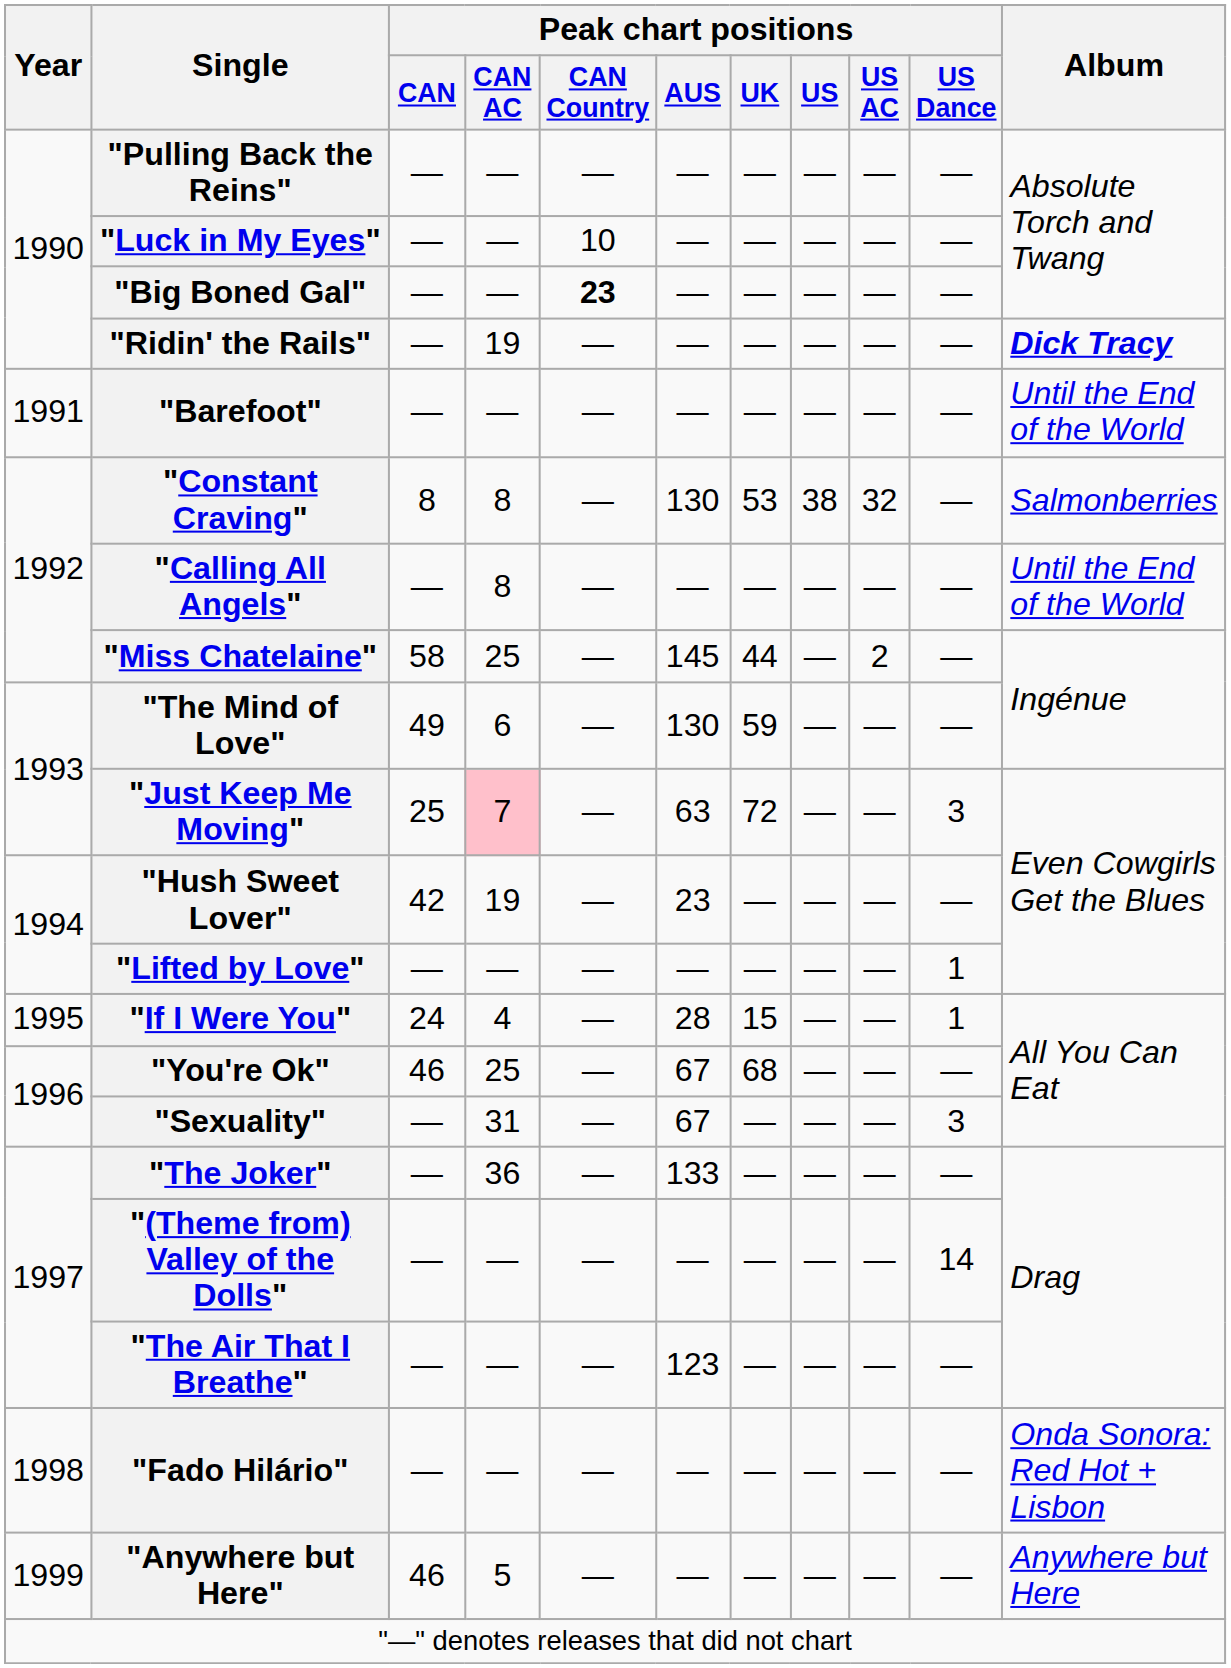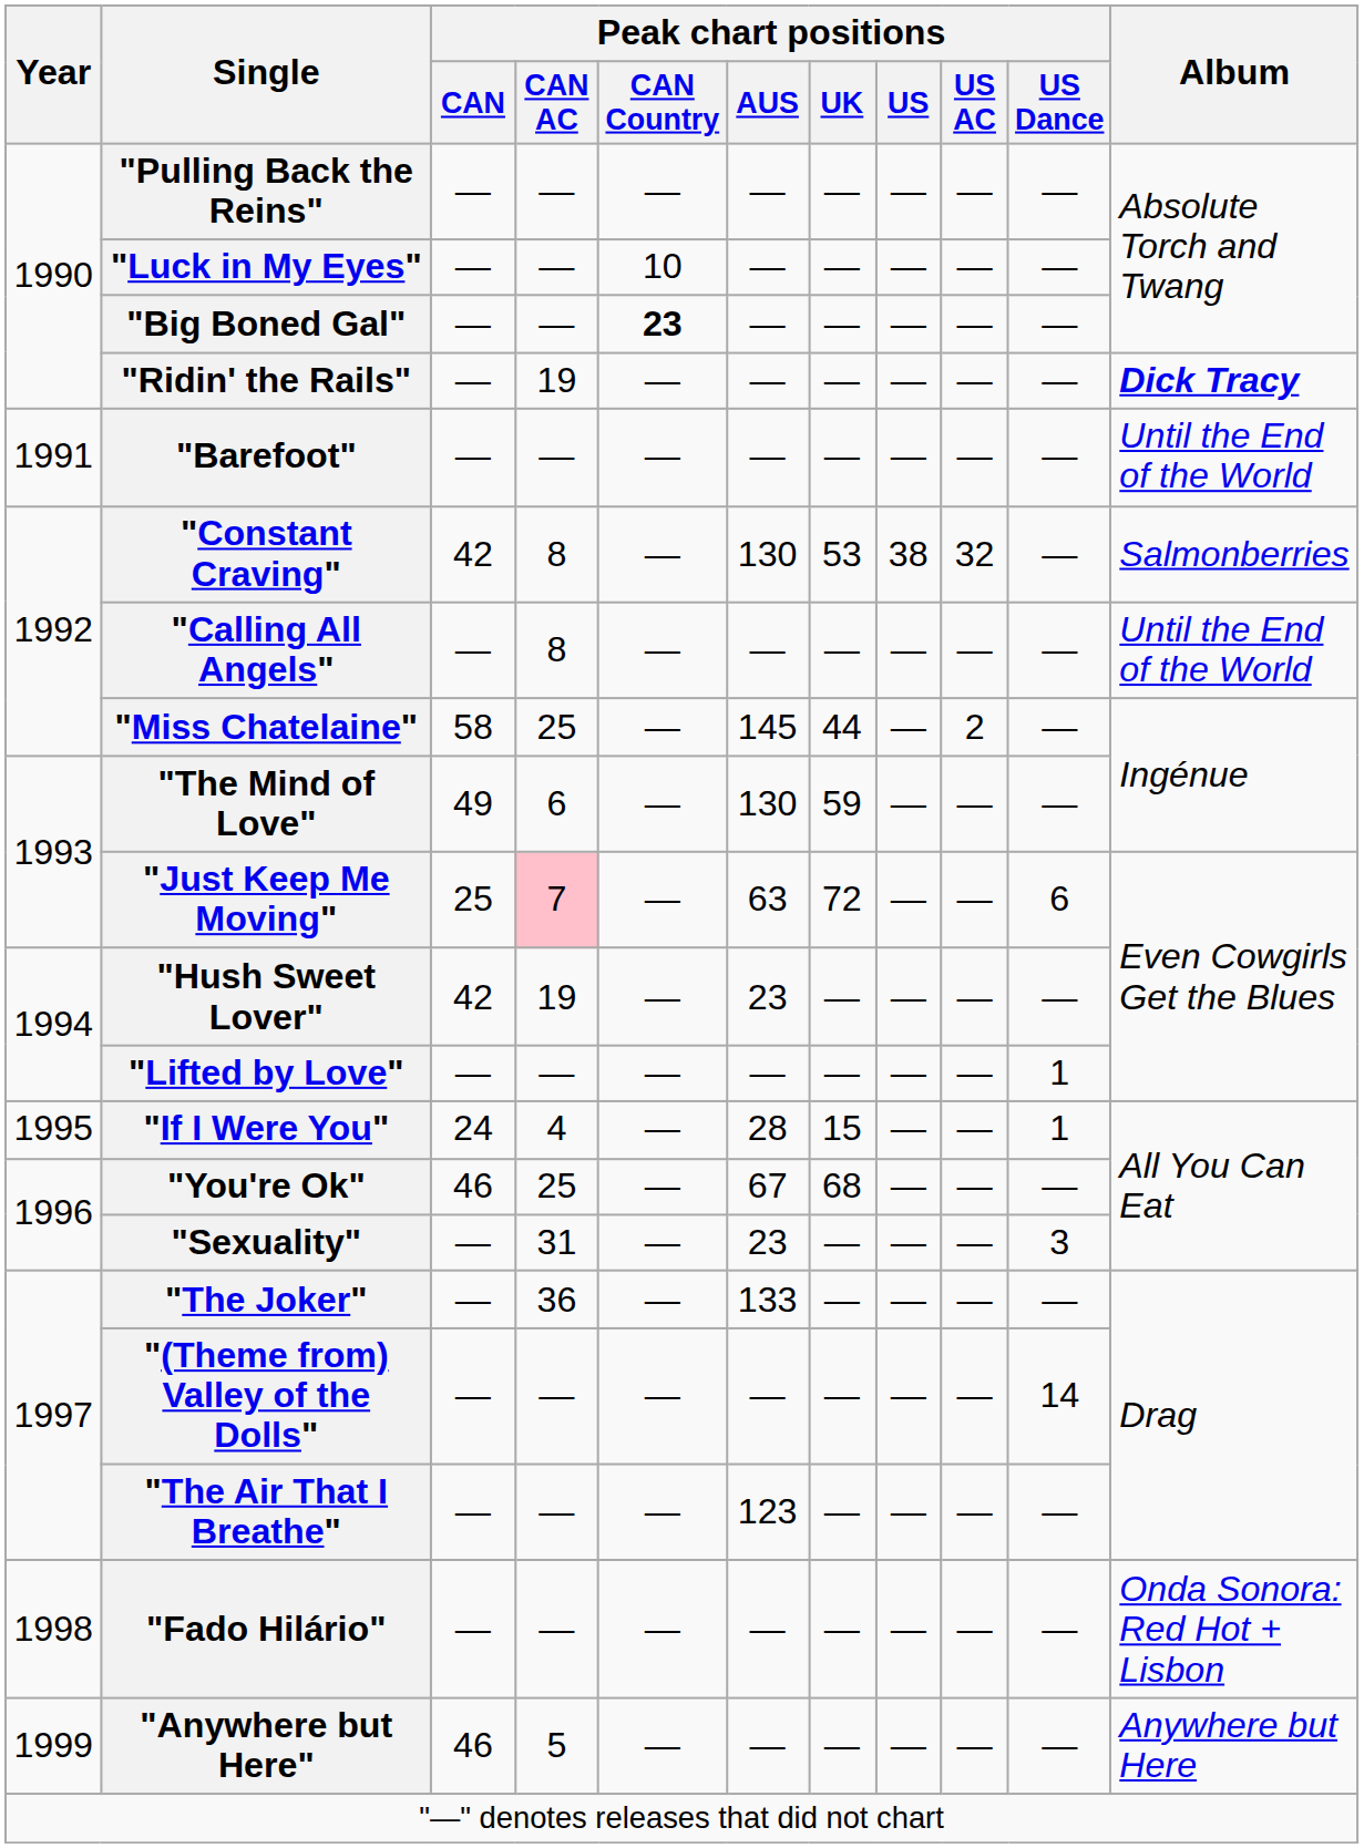"Constant Craving" | Peak chart positions / CAN: 8 -> 42
"Just Keep Me Moving" | Peak chart positions / US Dance: 3 -> 6
"Sexuality" | Peak chart positions / AUS: 67 -> 23
